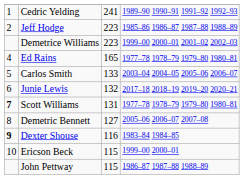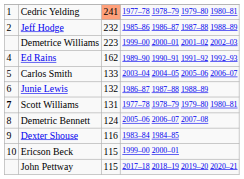Cedric Yelding | column 3: no background -> lightsalmon background
Cedric Yelding | column 4: 1989–90 1990–91 1991–92 1992–93 -> 1977–78 1978–79 1979–80 1980–81
Jeff Hodge | column 3: 223 -> 232
Ed Rains | column 3: 165 -> 162
Ed Rains | column 4: 1977–78 1978–79 1979–80 1980–81 -> 1989–90 1990–91 1991–92 1992–93
Junie Lewis | column 4: 2017–18 2018–19 2019–20 2020–21 -> 1986–87 1987–88 1988–89
Demetric Bennett | column 3: 127 -> 124
Dexter Shouse | column 1: bold -> normal
John Pettway | column 4: 1986–87 1987–88 1988–89 -> 2017–18 2018–19 2019–20 2020–21
